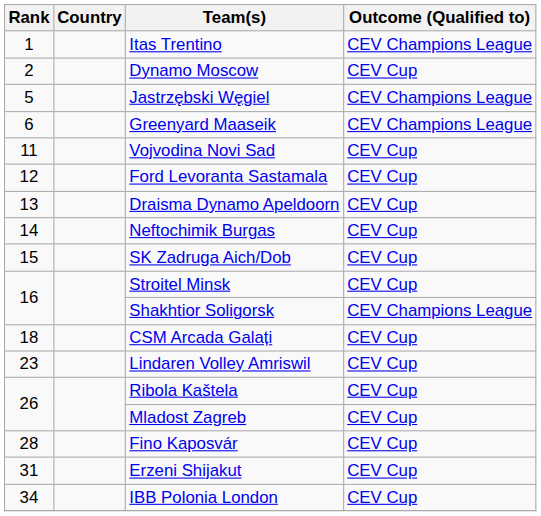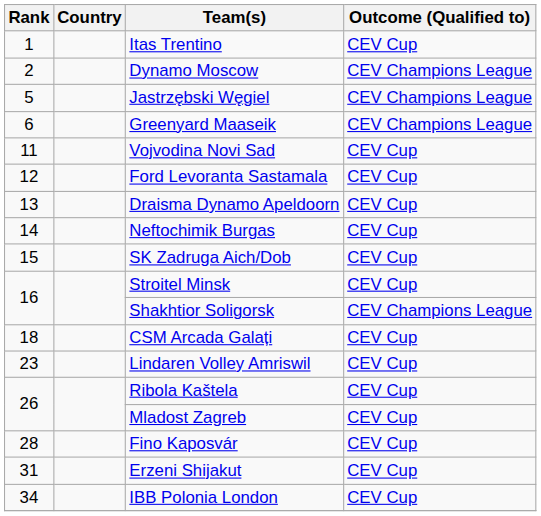Itas Trentino | Outcome (Qualified to): CEV Champions League -> CEV Cup
Dynamo Moscow | Outcome (Qualified to): CEV Cup -> CEV Champions League
